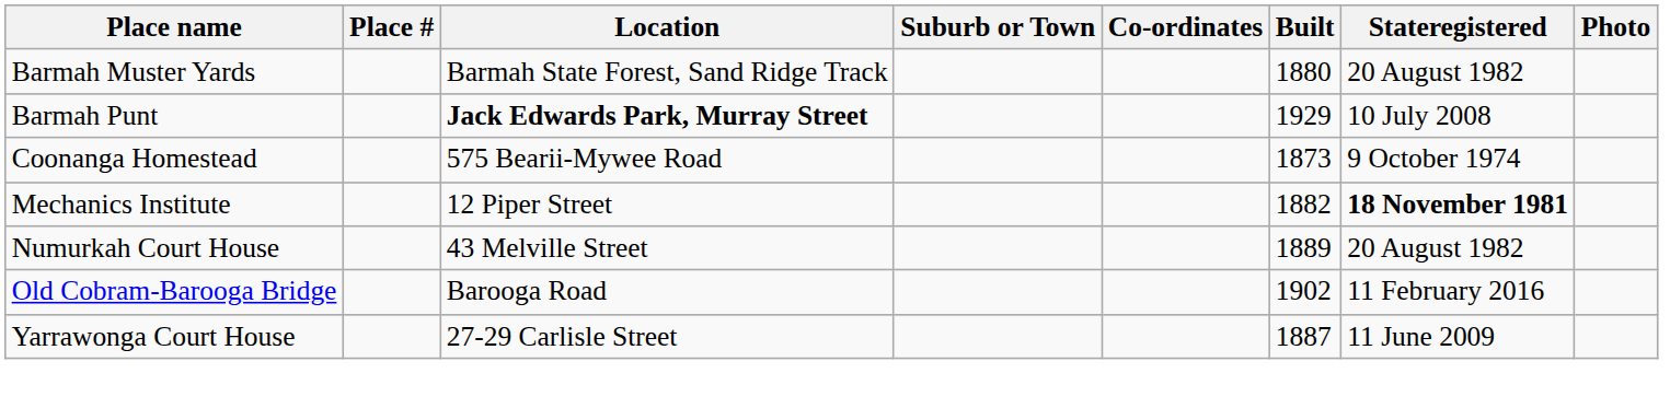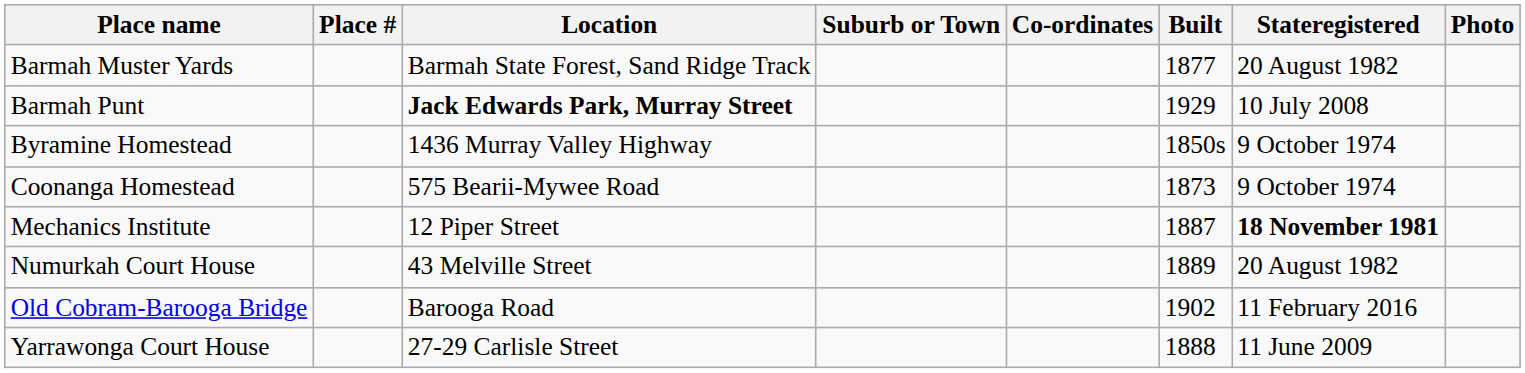Barmah Muster Yards | Built: 1880 -> 1877
+ row: Byramine Homestead | 1436 Murray Valley Highway | 1850s | 9 October 1974
Mechanics Institute | Built: 1882 -> 1887
Yarrawonga Court House | Built: 1887 -> 1888
